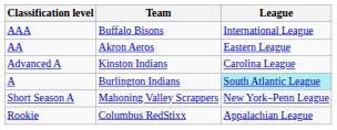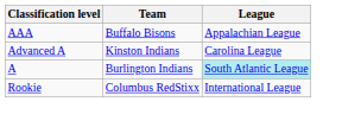AAA | League: International League -> Appalachian League
- row: AA | Akron Aeros | Eastern League
- row: Short Season A | Mahoning Valley Scrappers | New York–Penn League
Rookie | League: Appalachian League -> International League
